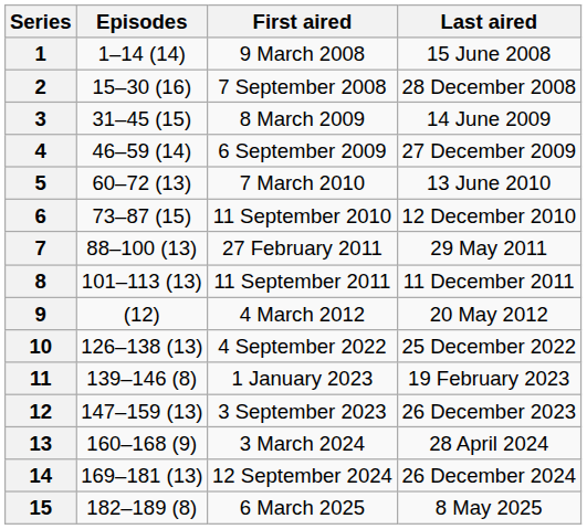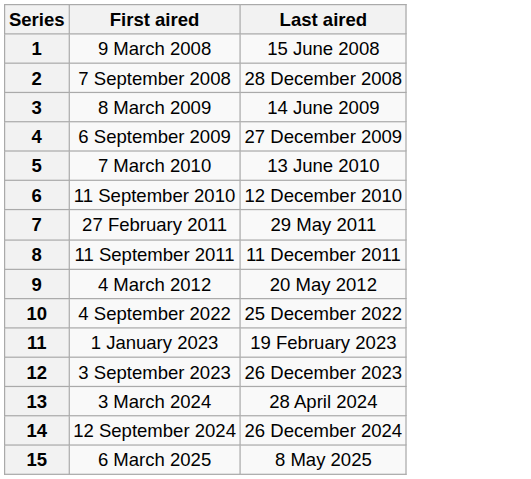- column: Episodes | 1–14 (14) | 15–30 (16) | 31–45 (15) | 46–59 (14) | 60–72 (13) | 73–87 (15) | 88–100 (13) | 101–113 (13) | (12) | 126–138 (13) | 139–146 (8) | 147–159 (13) | 160–168 (9) | 169–181 (13) | 182–189 (8)
